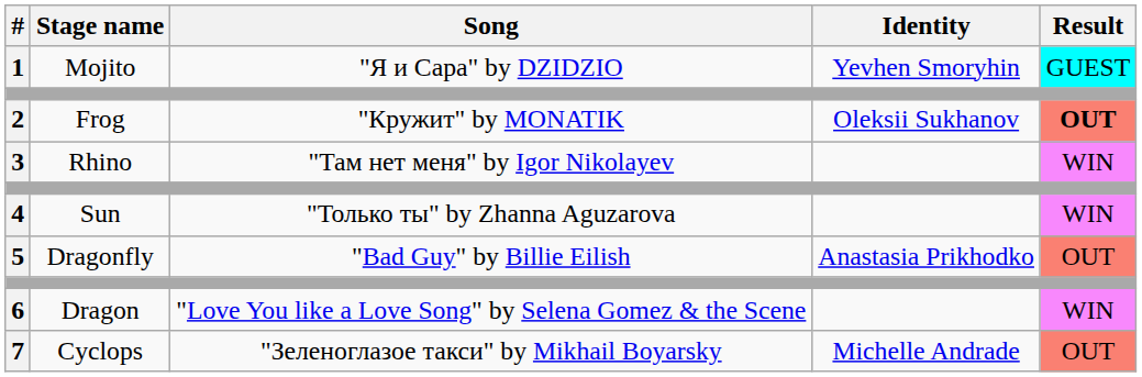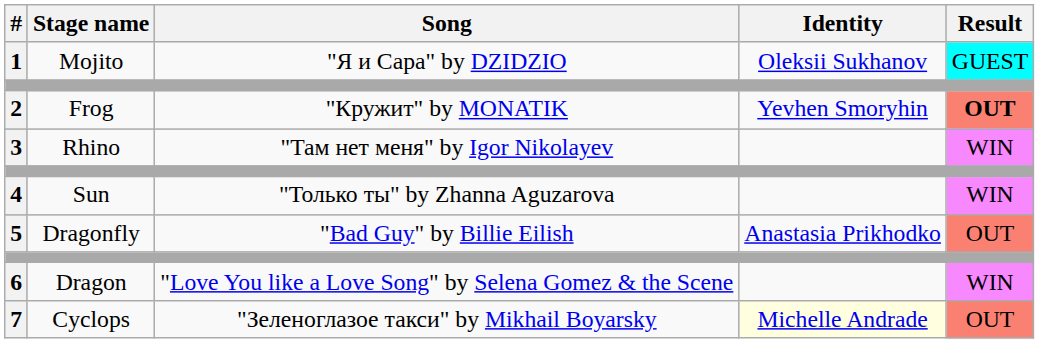1 | Identity: Yevhen Smoryhin -> Oleksii Sukhanov
2 | Identity: Oleksii Sukhanov -> Yevhen Smoryhin
7 | Identity: no background -> lightyellow background
